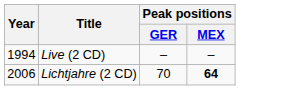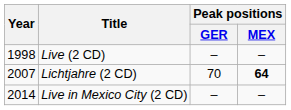Live (2 CD) | Year: 1994 -> 1998
Lichtjahre (2 CD) | Year: 2006 -> 2007
+ row: 2014 | Live in Mexico City (2 CD) | – | –
